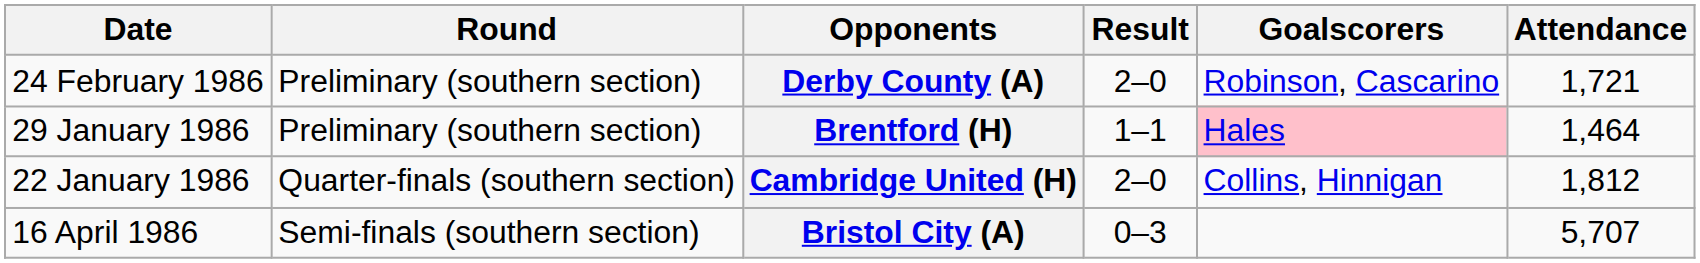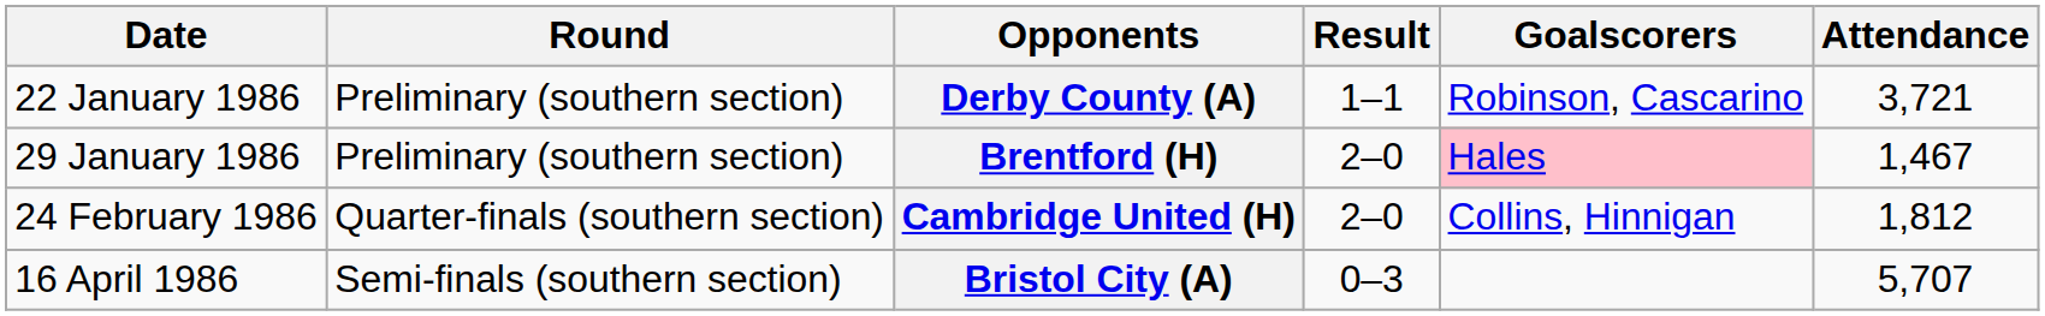Derby County (A) | Date: 24 February 1986 -> 22 January 1986
Derby County (A) | Result: 2–0 -> 1–1
Derby County (A) | Attendance: 1,721 -> 3,721
Brentford (H) | Result: 1–1 -> 2–0
Brentford (H) | Attendance: 1,464 -> 1,467
Cambridge United (H) | Date: 22 January 1986 -> 24 February 1986
